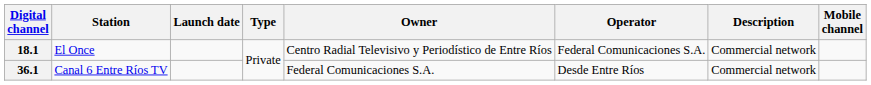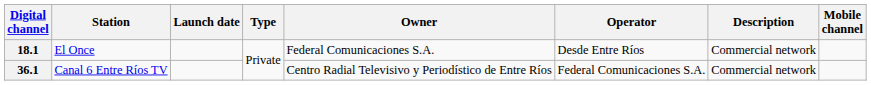18.1 | Owner: Centro Radial Televisivo y Periodístico de Entre Ríos -> Federal Comunicaciones S.A.
18.1 | Operator: Federal Comunicaciones S.A. -> Desde Entre Ríos
36.1 | Owner: Federal Comunicaciones S.A. -> Centro Radial Televisivo y Periodístico de Entre Ríos
36.1 | Operator: Desde Entre Ríos -> Federal Comunicaciones S.A.
